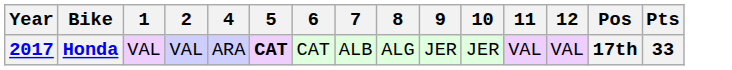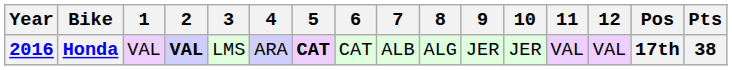+ column: 3 | LMS
Honda | Year: 2017 -> 2016
Honda | 2: normal -> bold
Honda | Pts: 33 -> 38
